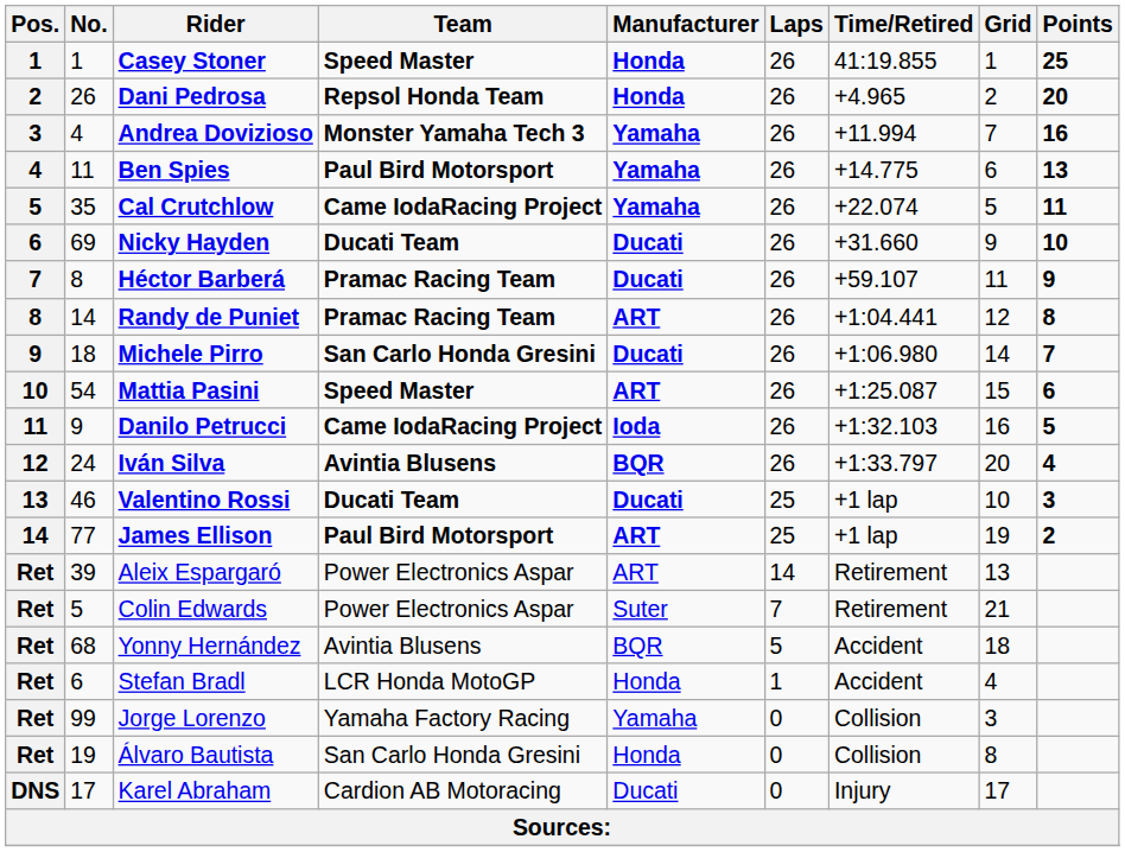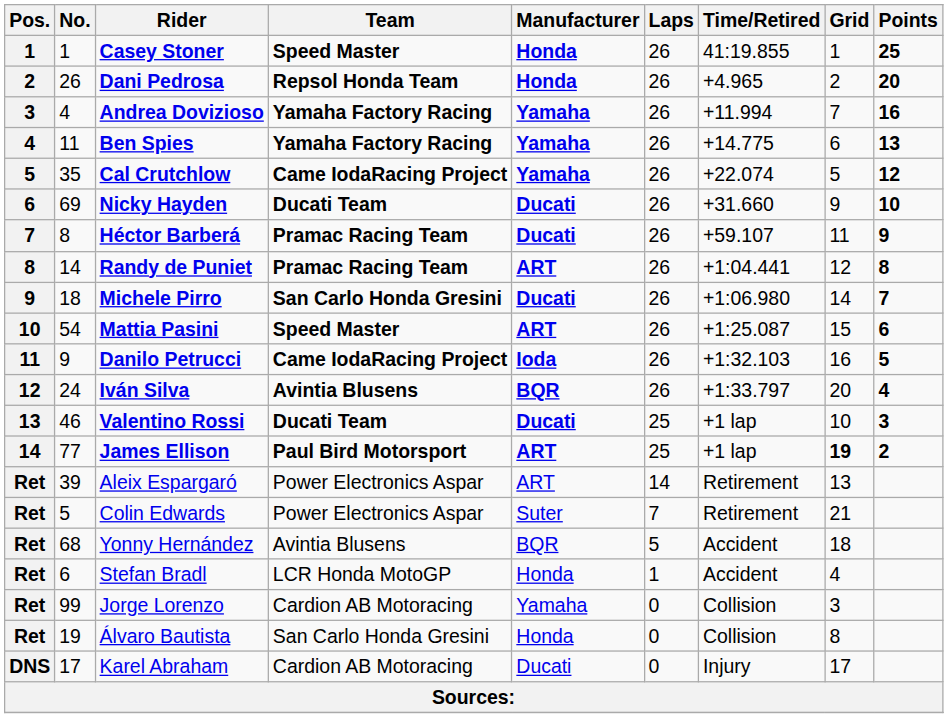Andrea Dovizioso | Team: Monster Yamaha Tech 3 -> Yamaha Factory Racing
Ben Spies | Team: Paul Bird Motorsport -> Yamaha Factory Racing
Cal Crutchlow | Points: 11 -> 12
James Ellison | Grid: normal -> bold
Jorge Lorenzo | Team: Yamaha Factory Racing -> Cardion AB Motoracing
